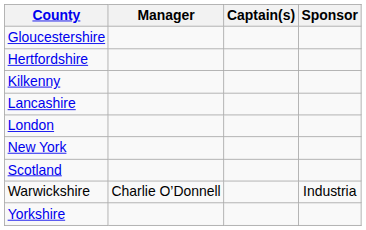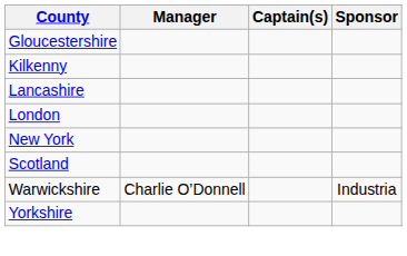- row: Hertfordshire
